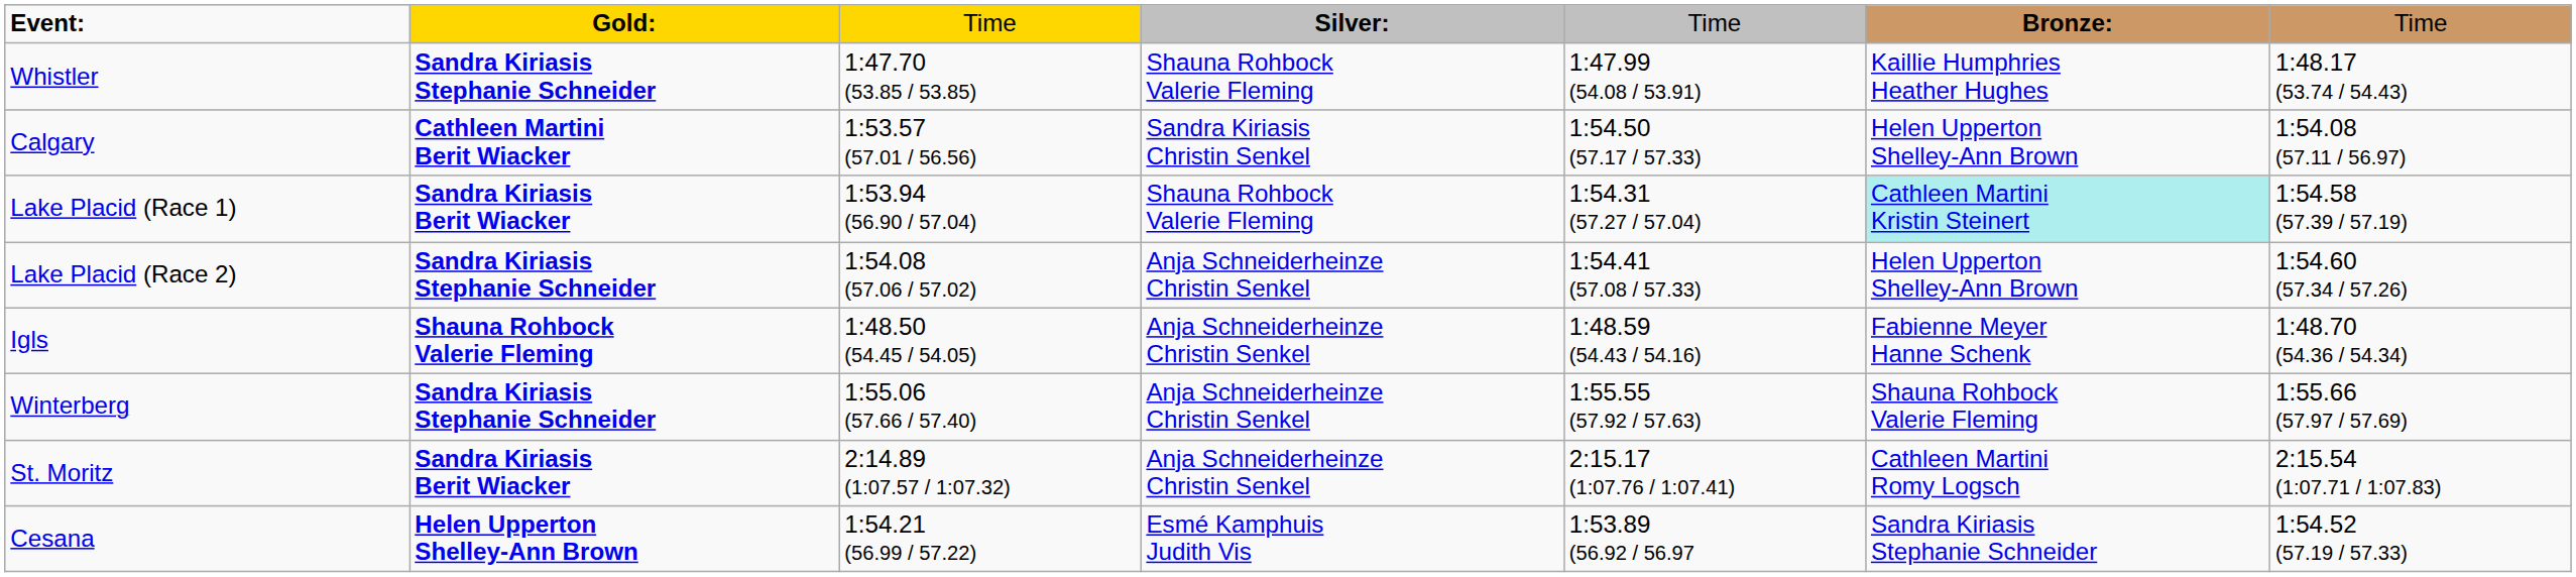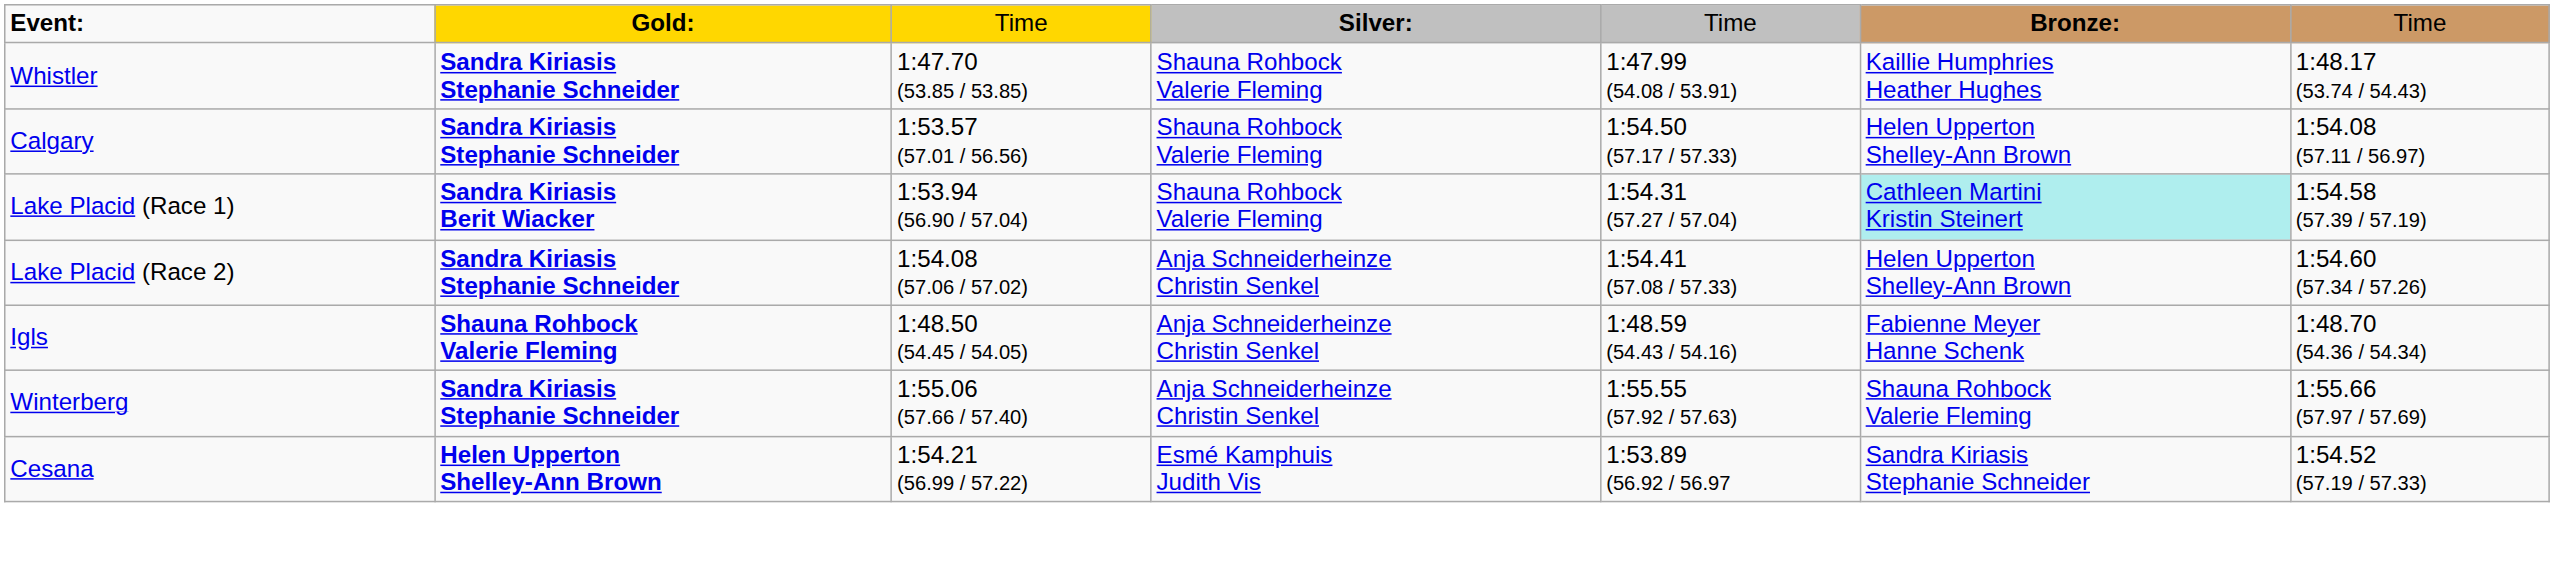Calgary | column 2: Cathleen Martini Berit Wiacker -> Sandra Kiriasis Stephanie Schneider
Calgary | column 4: Sandra Kiriasis Christin Senkel -> Shauna Rohbock Valerie Fleming
- row: St. Moritz | Sandra Kiriasis Berit Wiacker | 2:14.89 (1:07.57 / 1:07.32) | Anja Schneiderheinze Christin Senkel | 2:15.17 (1:07.76 / 1:07.41) | Cathleen Martini Romy Logsch | 2:15.54 (1:07.71 / 1:07.83)
